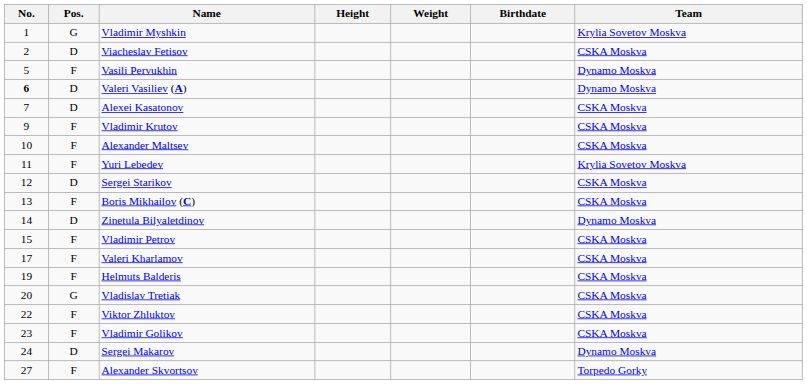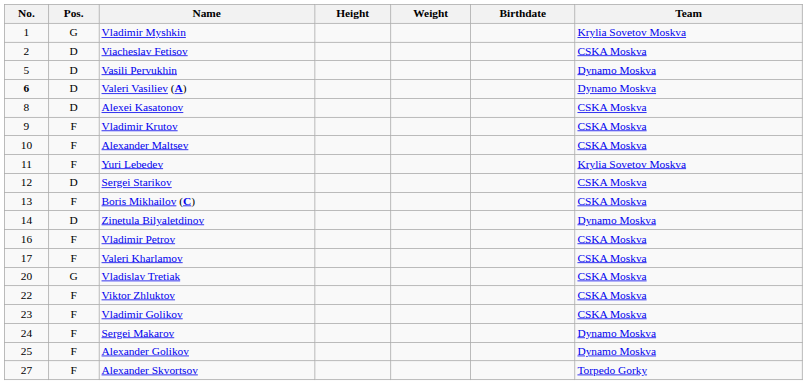Vasili Pervukhin | Pos.: F -> D
Alexei Kasatonov | No.: 7 -> 8
Vladimir Petrov | No.: 15 -> 16
- row: 19 | F | Helmuts Balderis | CSKA Moskva
Sergei Makarov | Pos.: D -> F
+ row: 25 | F | Alexander Golikov | Dynamo Moskva
